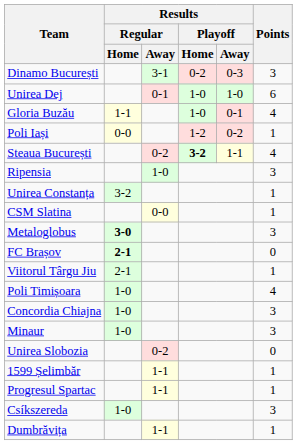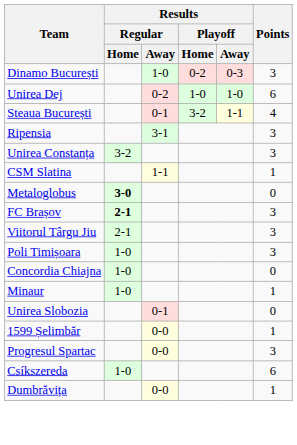Dinamo București | Results / Regular / Away: 3-1 -> 1-0
Unirea Dej | Results / Regular / Away: 0-1 -> 0-2
- row: Gloria Buzău | 1-1 | 1-0 | 0-1 | 4
- row: Poli Iași | 0-0 | 1-2 | 0-2 | 1
Steaua București | Results / Regular / Away: 0-2 -> 0-1
Steaua București | Results / Playoff / Home: bold -> normal
Ripensia | Results / Regular / Away: 1-0 -> 3-1
Unirea Constanța | Points: 1 -> 3
CSM Slatina | Results / Regular / Away: 0-0 -> 1-1
Metaloglobus | Points: 3 -> 0
FC Brașov | Points: 0 -> 3
Viitorul Târgu Jiu | Points: 1 -> 3
Poli Timișoara | Points: 4 -> 3
Concordia Chiajna | Points: 3 -> 0
Minaur | Points: 3 -> 1
Unirea Slobozia | Results / Regular / Away: 0-2 -> 0-1
1599 Șelimbăr | Results / Regular / Away: 1-1 -> 0-0
Progresul Spartac | Results / Regular / Away: 1-1 -> 0-0
Progresul Spartac | Points: 1 -> 3
Csíkszereda | Points: 3 -> 6
Dumbrăvița | Results / Regular / Away: 1-1 -> 0-0
